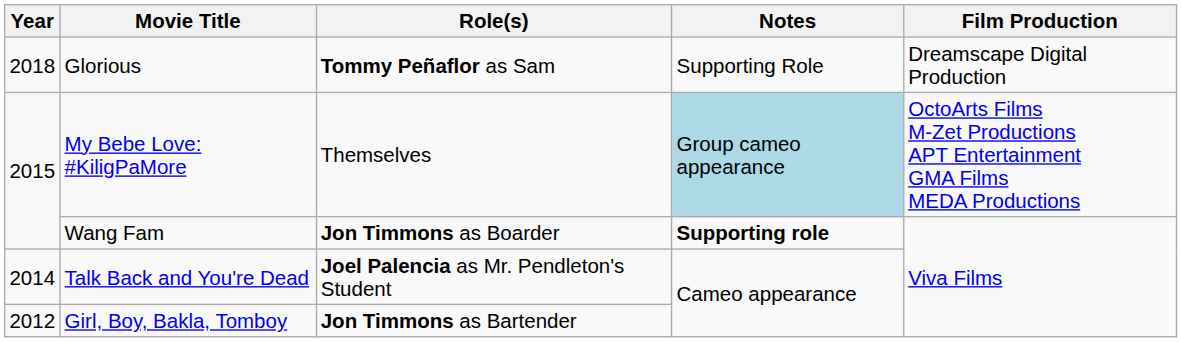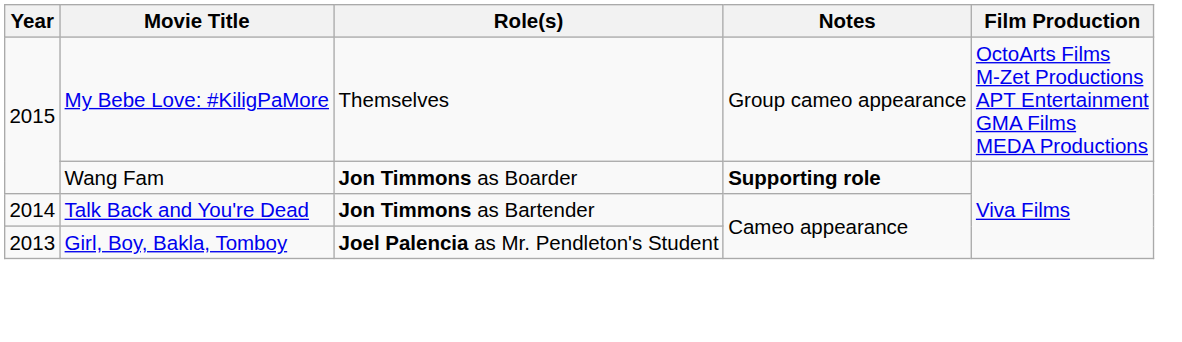- row: 2018 | Glorious | Tommy Peñaflor as Sam | Supporting Role | Dreamscape Digital Production
My Bebe Love: #KiligPaMore | Notes: lightblue background -> no background
Talk Back and You're Dead | Role(s): Joel Palencia as Mr. Pendleton's Student -> Jon Timmons as Bartender
Girl, Boy, Bakla, Tomboy | Year: 2012 -> 2013
Girl, Boy, Bakla, Tomboy | Role(s): Jon Timmons as Bartender -> Joel Palencia as Mr. Pendleton's Student
